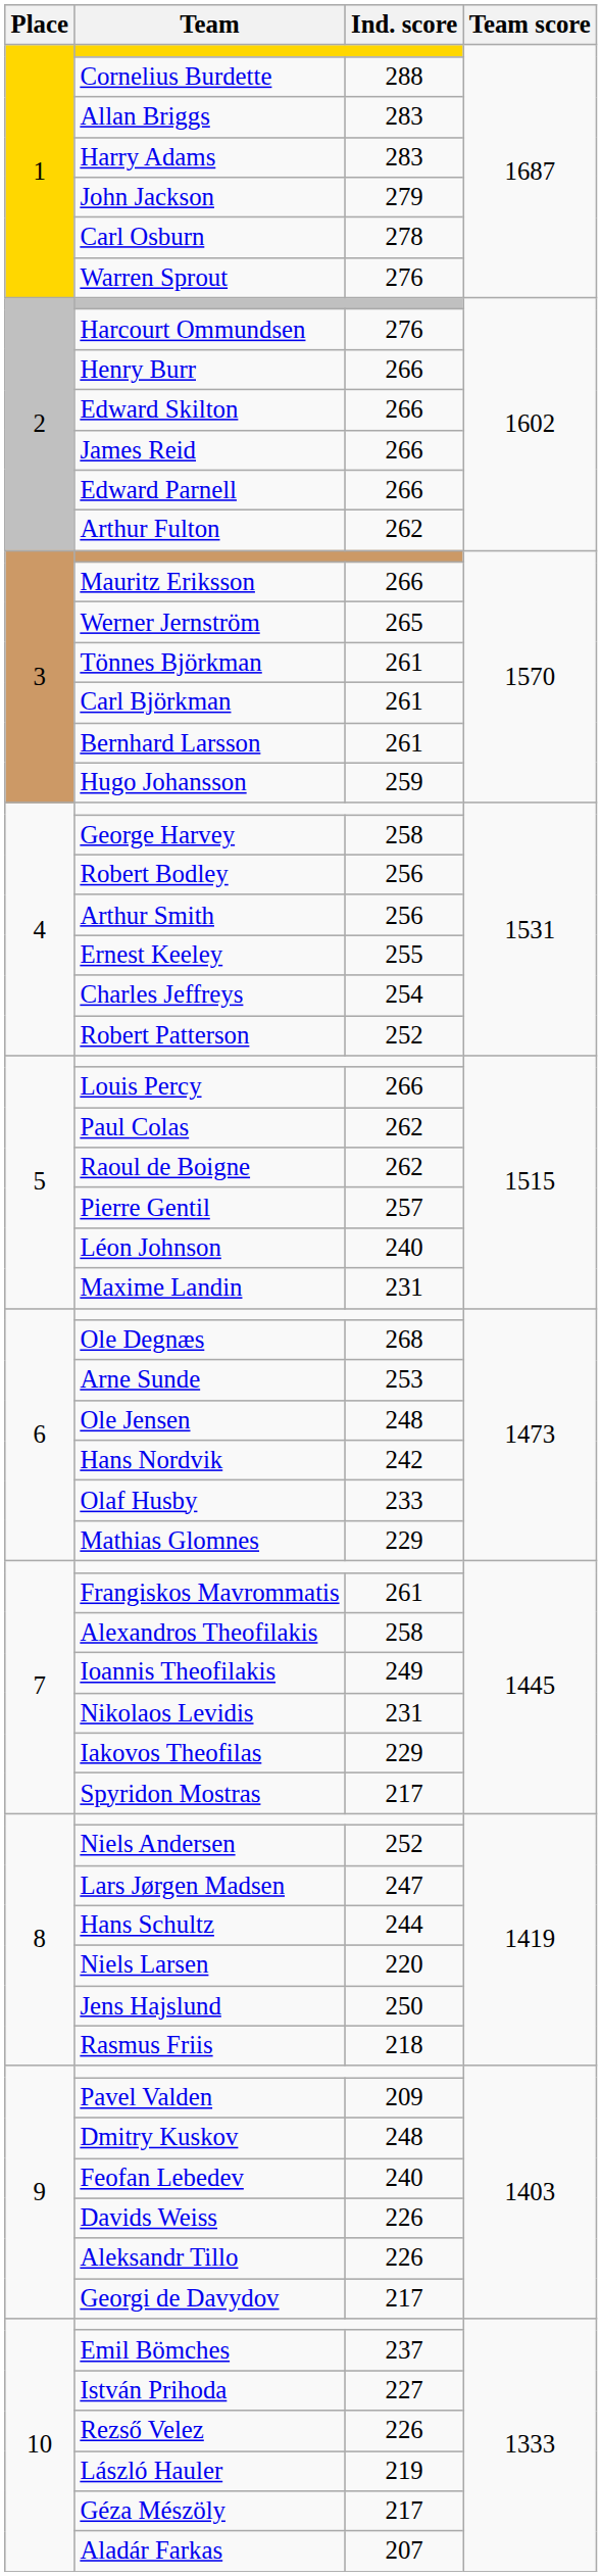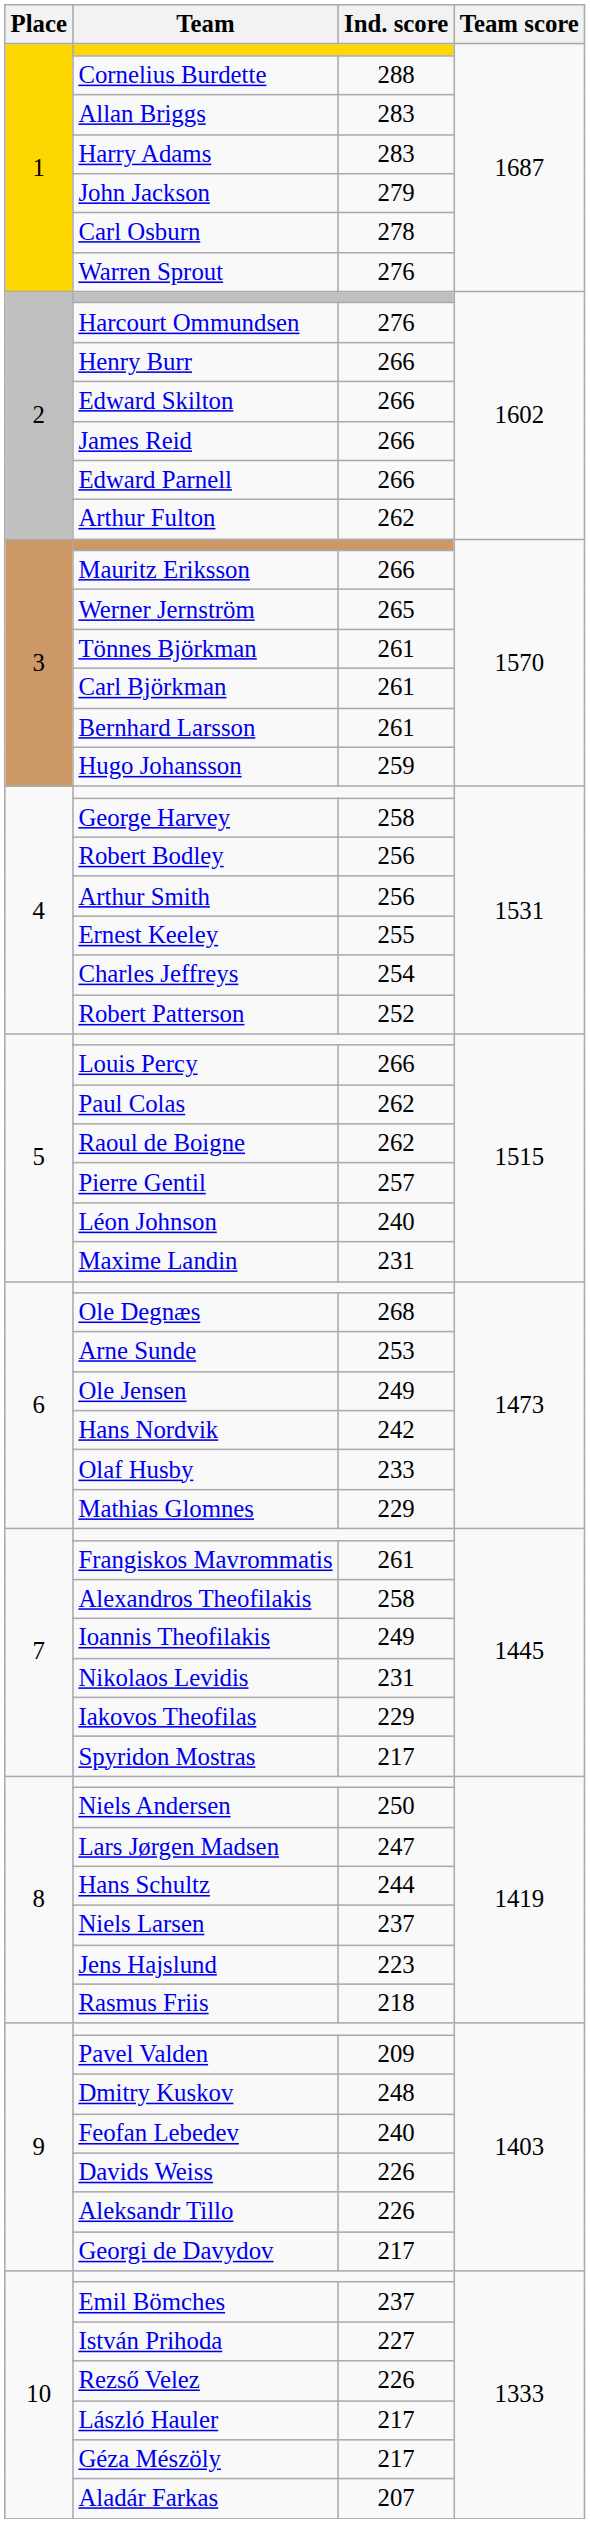Ole Jensen | Ind. score: 248 -> 249
Niels Andersen | Ind. score: 252 -> 250
Niels Larsen | Ind. score: 220 -> 237
Jens Hajslund | Ind. score: 250 -> 223
László Hauler | Ind. score: 219 -> 217
